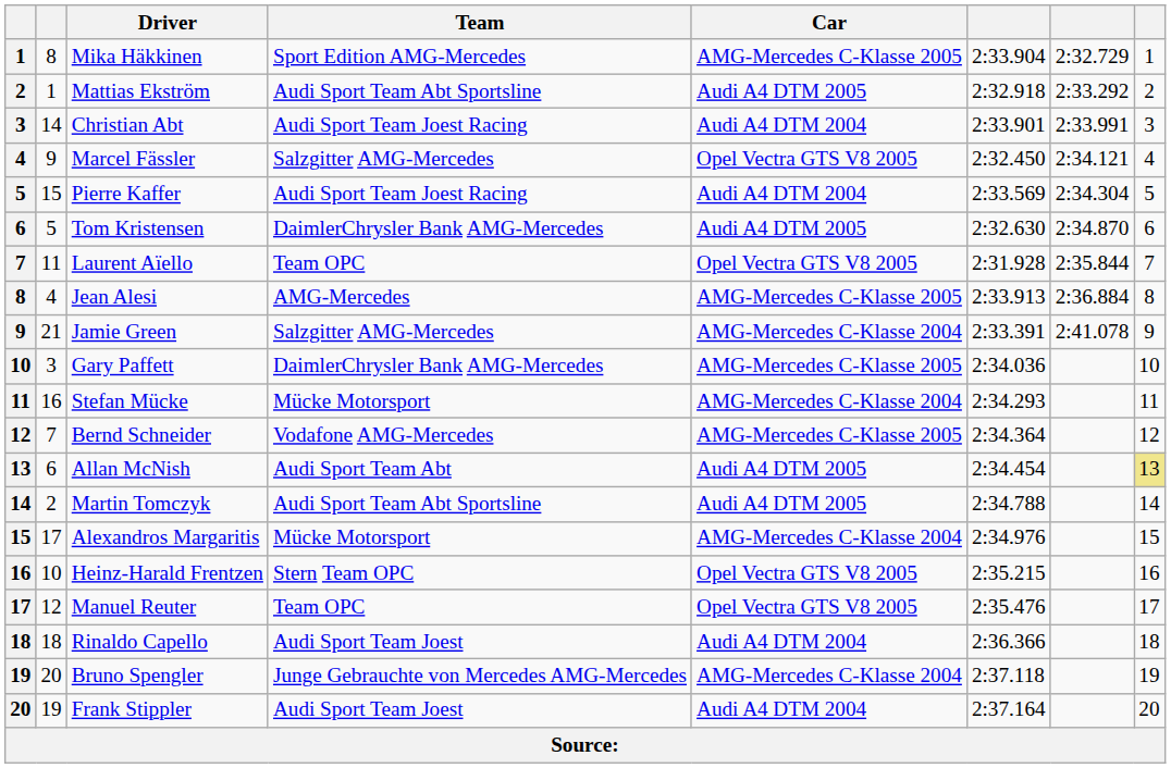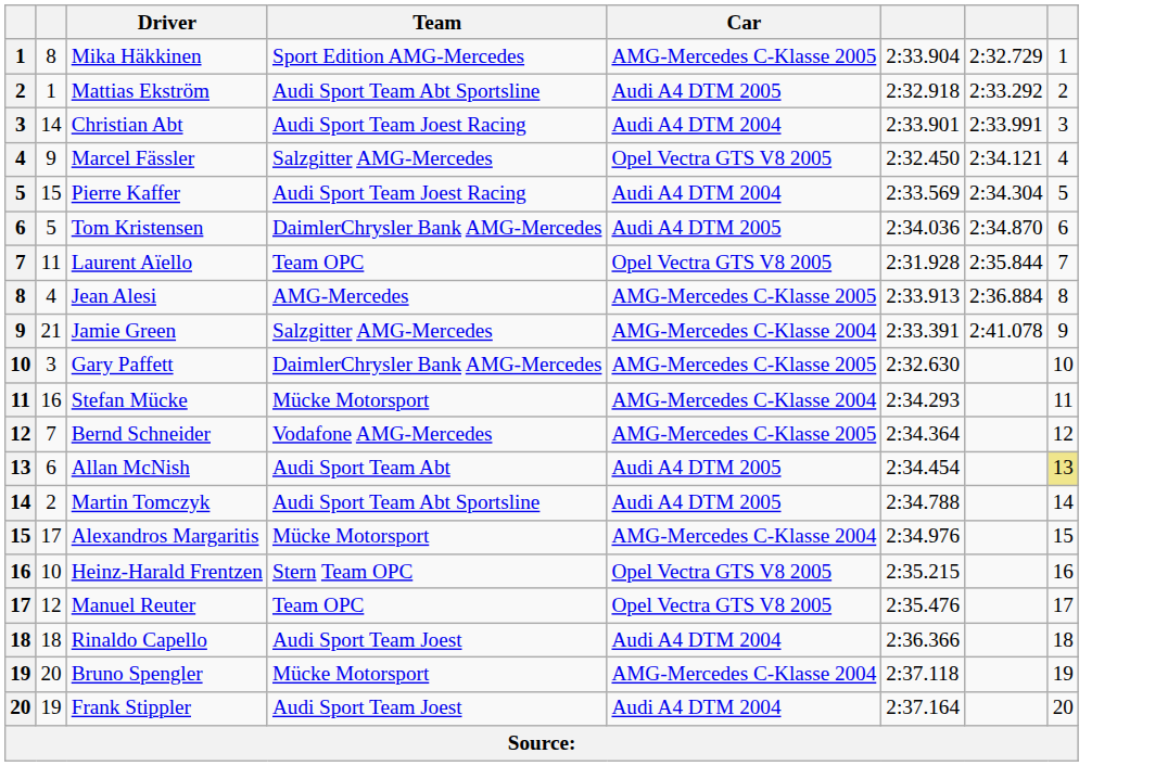Tom Kristensen | column 6: 2:32.630 -> 2:34.036
Gary Paffett | column 6: 2:34.036 -> 2:32.630
Bruno Spengler | Team: Junge Gebrauchte von Mercedes AMG-Mercedes -> Mücke Motorsport
